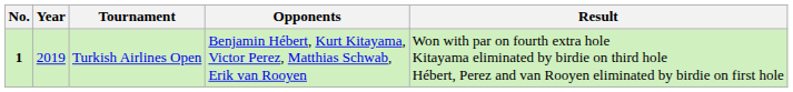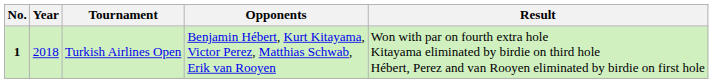Turkish Airlines Open | Year: 2019 -> 2018
